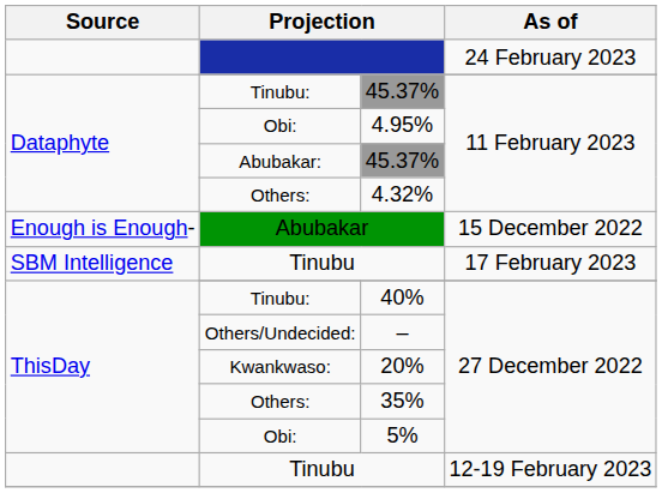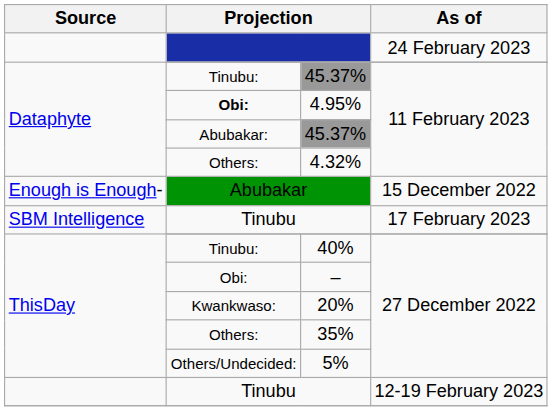4.95% | column 2: normal -> bold
– | column 2: Others/Undecided: -> Obi:
5% | column 2: Obi: -> Others/Undecided:
